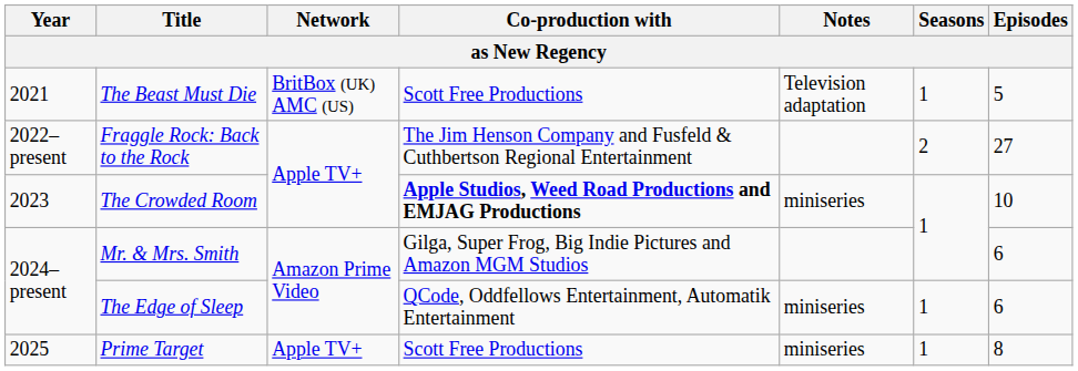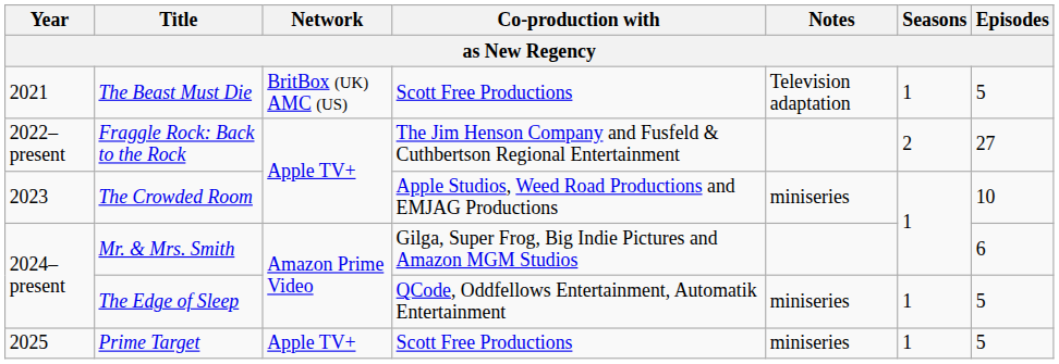The Crowded Room | Co-production with: bold -> normal
The Edge of Sleep | Episodes: 6 -> 5
Prime Target | Episodes: 8 -> 5
